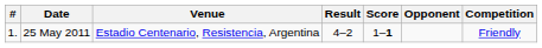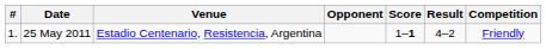columns swapped: Opponent <-> Result
